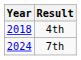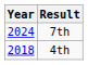rows swapped: 4th <-> 7th
